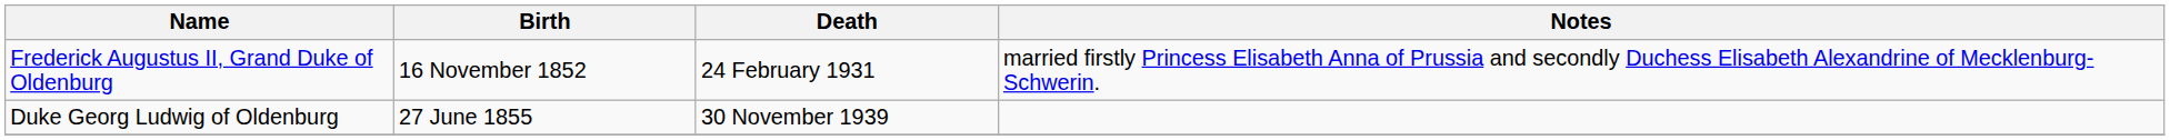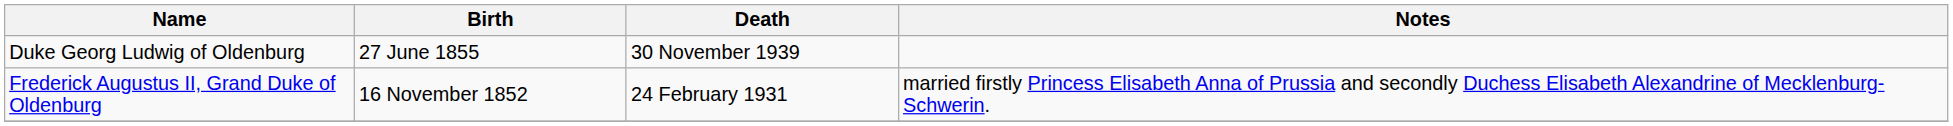rows swapped: Frederick Augustus II, Grand Duke of Oldenburg <-> Duke Georg Ludwig of Oldenburg
